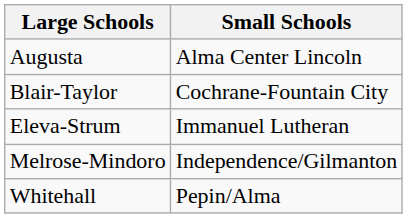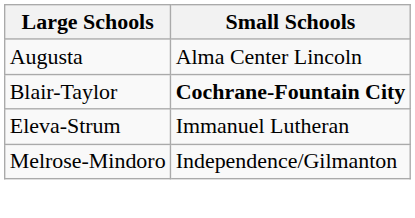Blair-Taylor | Small Schools: normal -> bold
- row: Whitehall | Pepin/Alma
